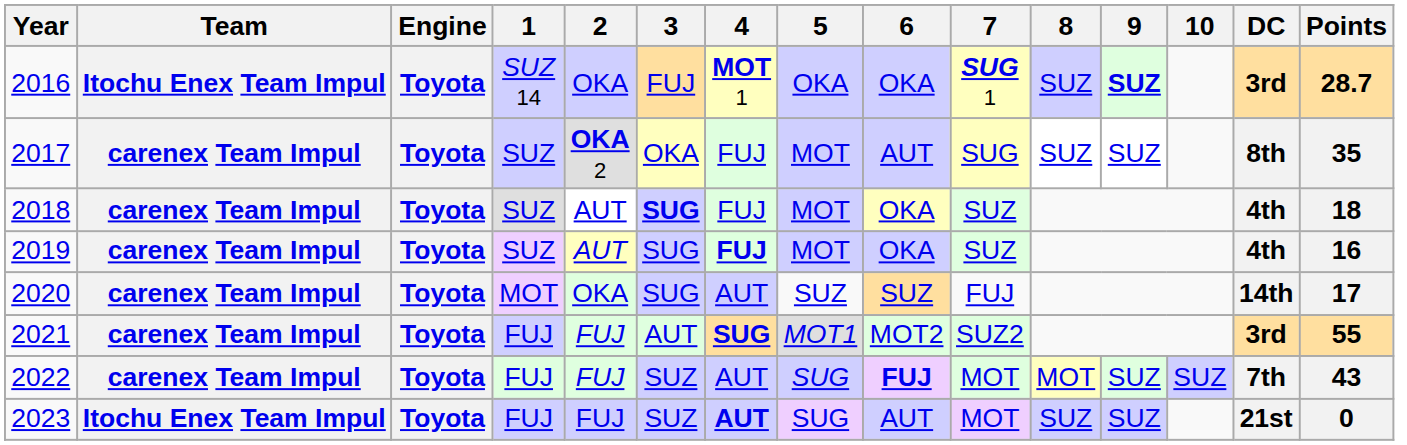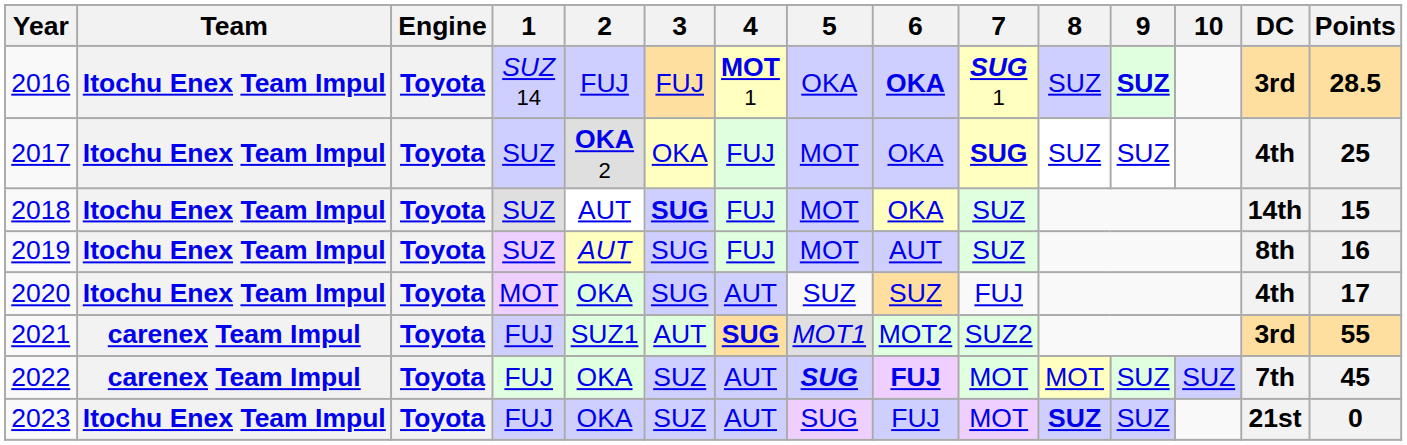2016 | 2: OKA -> FUJ
2016 | 6: normal -> bold
2016 | Points: 28.7 -> 28.5
2017 | Team: carenex Team Impul -> Itochu Enex Team Impul
2017 | 6: AUT -> OKA
2017 | 7: normal -> bold
2017 | DC: 8th -> 4th
2017 | Points: 35 -> 25
2018 | Team: carenex Team Impul -> Itochu Enex Team Impul
2018 | DC: 4th -> 14th
2018 | Points: 18 -> 15
2019 | Team: carenex Team Impul -> Itochu Enex Team Impul
2019 | 4: bold -> normal
2019 | 6: OKA -> AUT
2019 | DC: 4th -> 8th
2020 | Team: carenex Team Impul -> Itochu Enex Team Impul
2020 | DC: 14th -> 4th
2021 | 2: FUJ -> SUZ1
2022 | 2: FUJ -> OKA
2022 | 5: normal -> bold
2022 | Points: 43 -> 45
2023 | 2: FUJ -> OKA
2023 | 4: bold -> normal
2023 | 6: AUT -> FUJ
2023 | 8: normal -> bold
